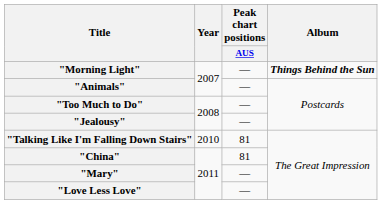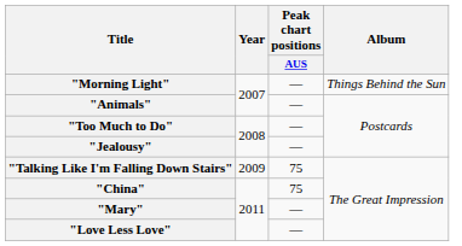"Morning Light" | Album: bold -> normal
"Talking Like I'm Falling Down Stairs" | Year: 2010 -> 2009
"Talking Like I'm Falling Down Stairs" | Peak chart positions / AUS: 81 -> 75
"China" | Peak chart positions / AUS: 81 -> 75
